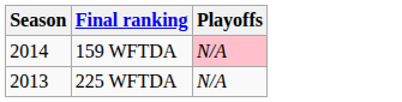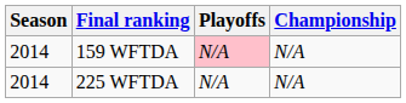+ column: Championship | N/A | N/A
225 WFTDA | Season: 2013 -> 2014
